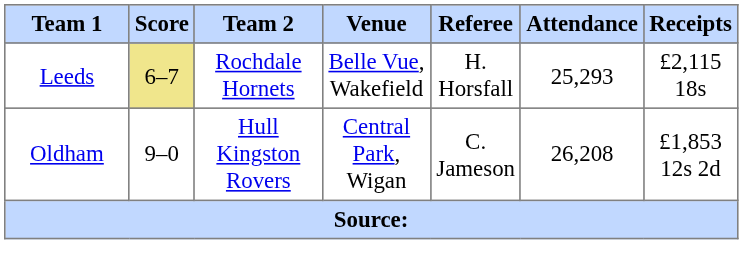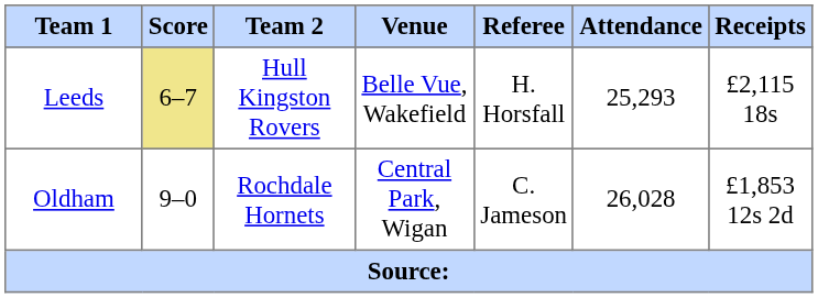Leeds | Team 2: Rochdale Hornets -> Hull Kingston Rovers
Oldham | Team 2: Hull Kingston Rovers -> Rochdale Hornets
Oldham | Attendance: 26,208 -> 26,028
